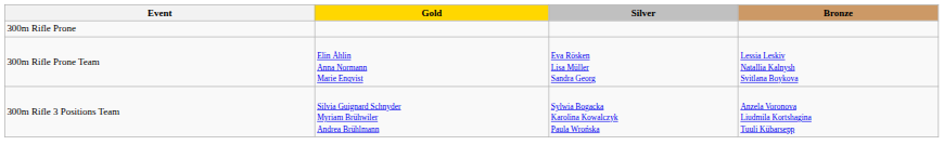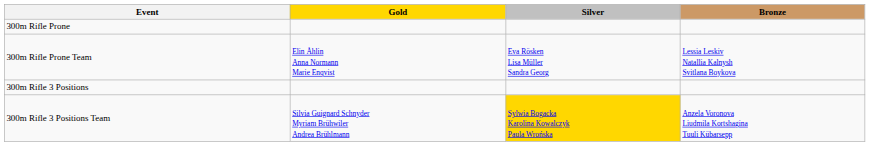+ row: 300m Rifle 3 Positions
300m Rifle 3 Positions Team | Silver: no background -> gold background
